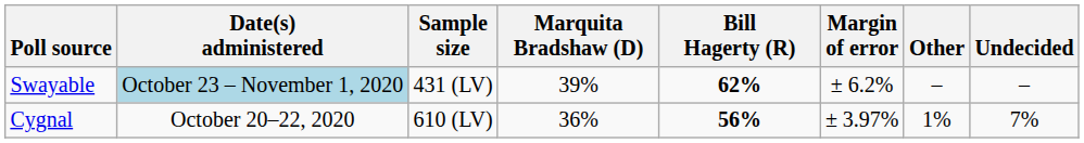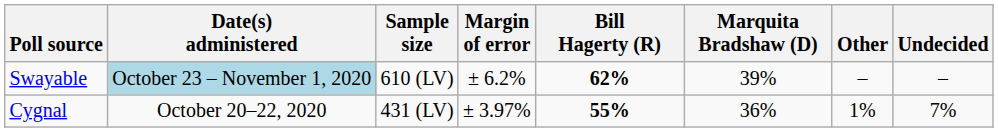columns swapped: Margin of error <-> Marquita Bradshaw (D)
Swayable | Sample size: 431 (LV) -> 610 (LV)
Cygnal | Sample size: 610 (LV) -> 431 (LV)
Cygnal | Bill Hagerty (R): 56% -> 55%
